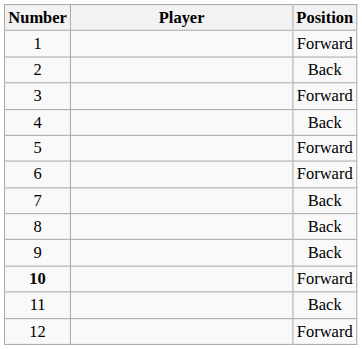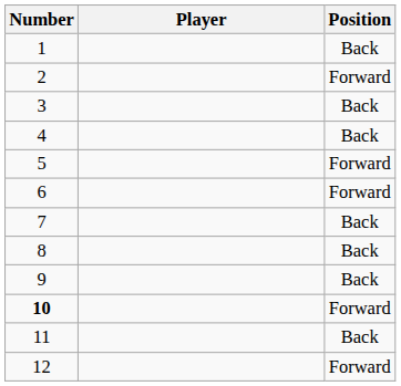1 | Position: Forward -> Back
2 | Position: Back -> Forward
3 | Position: Forward -> Back
